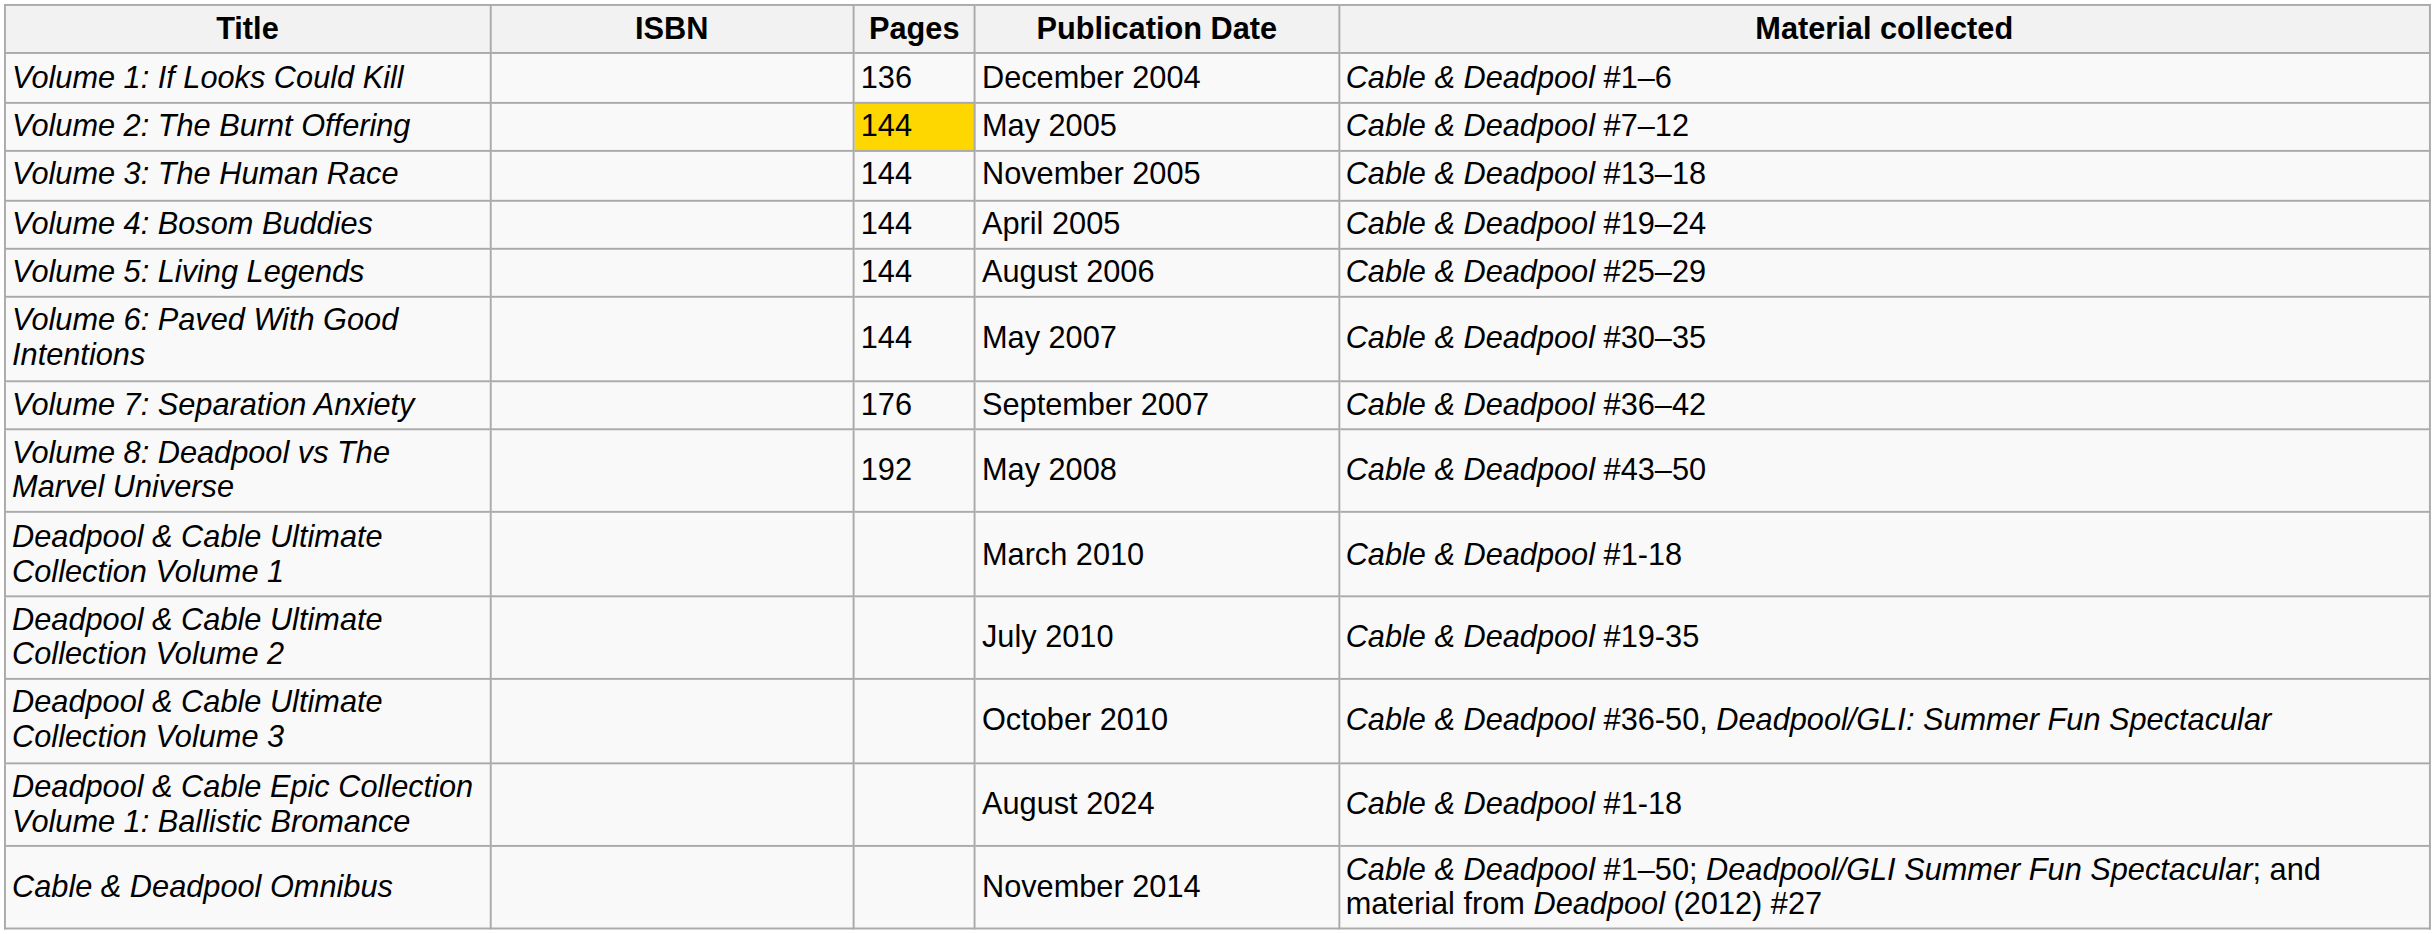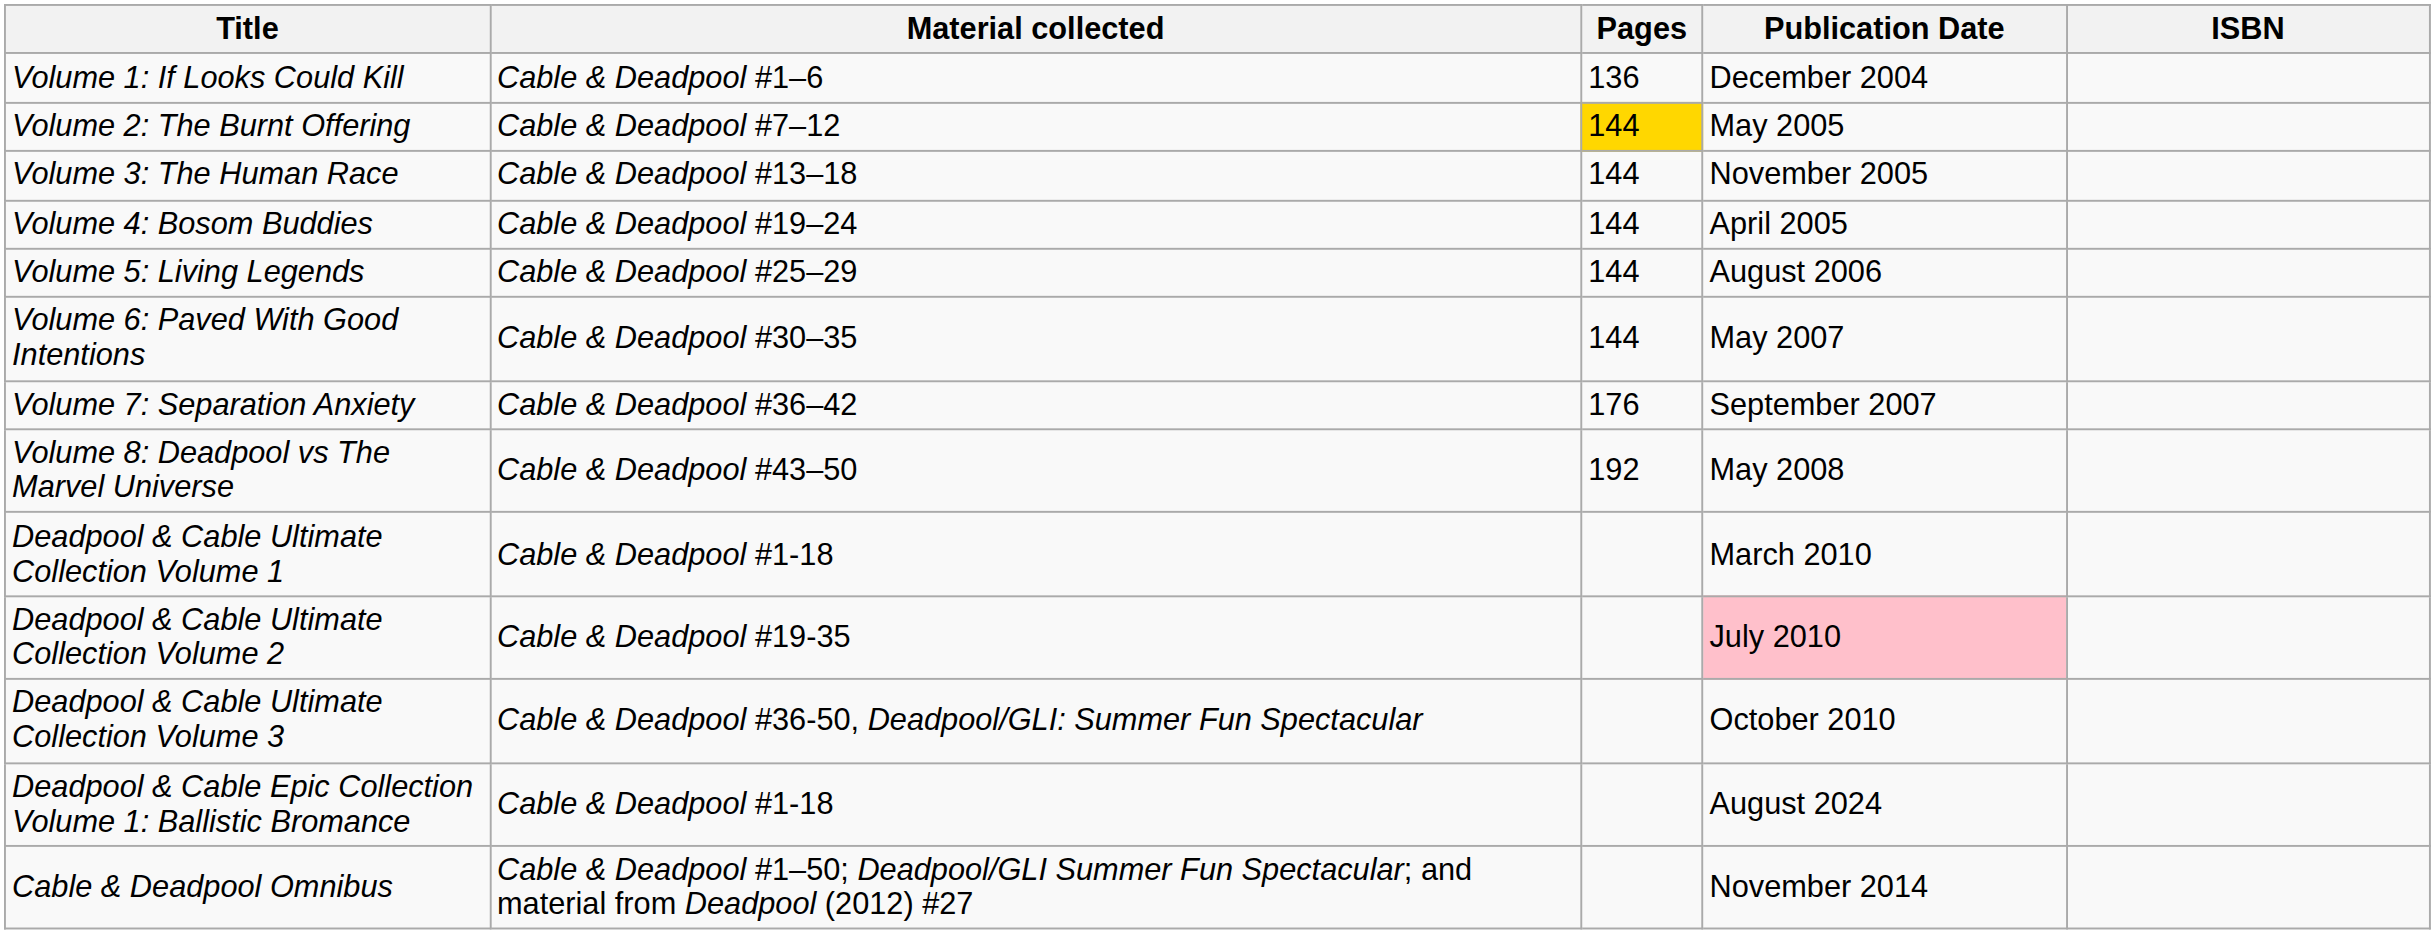columns swapped: Material collected <-> ISBN
Deadpool & Cable Ultimate Collection Volume 2 | Publication Date: no background -> pink background
